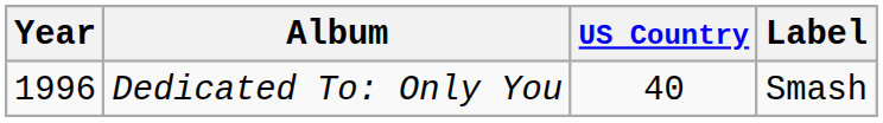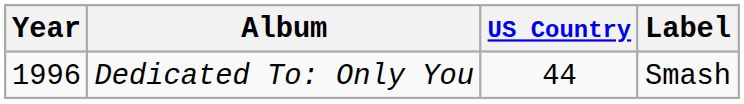Dedicated To: Only You | US Country: 40 -> 44
